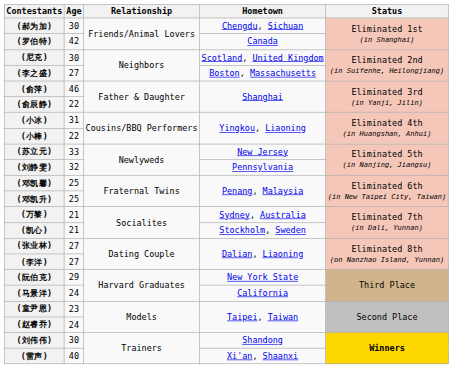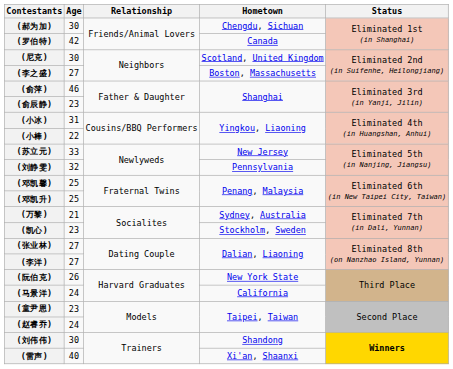(俞辰静) | Age: 22 -> 23
(凯心) | Age: 21 -> 23
(阮伯克) | Age: 29 -> 26
